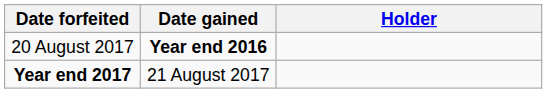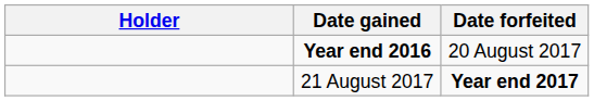columns swapped: Holder <-> Date forfeited
